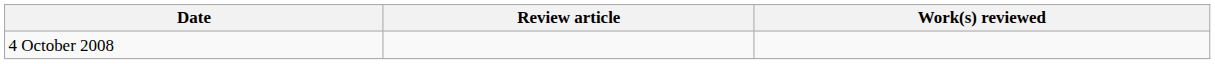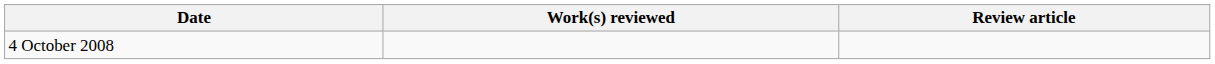columns swapped: Review article <-> Work(s) reviewed
